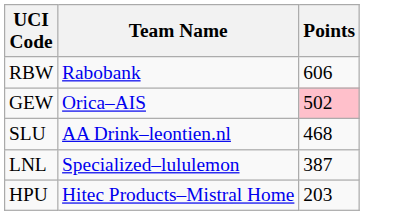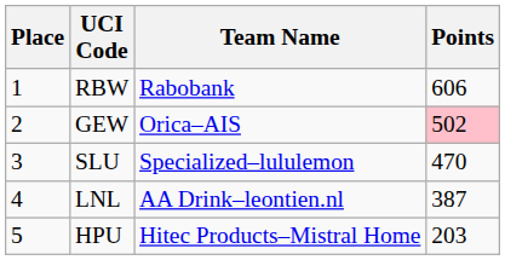+ column: Place | 1 | 2 | 3 | 4 | 5
SLU | Team Name: AA Drink–leontien.nl -> Specialized–lululemon
SLU | Points: 468 -> 470
LNL | Team Name: Specialized–lululemon -> AA Drink–leontien.nl
